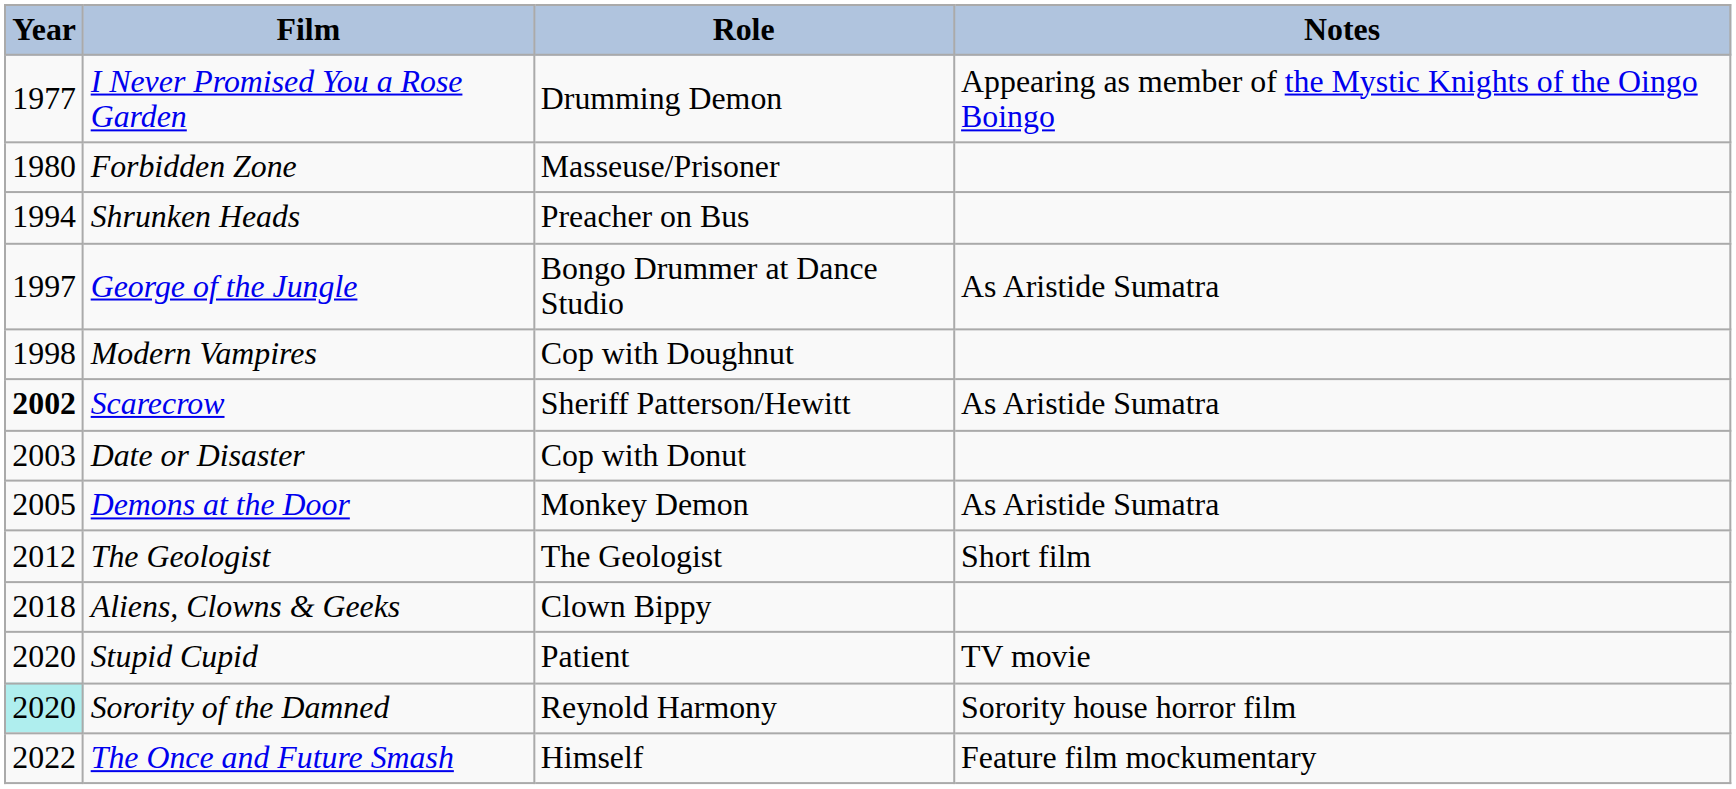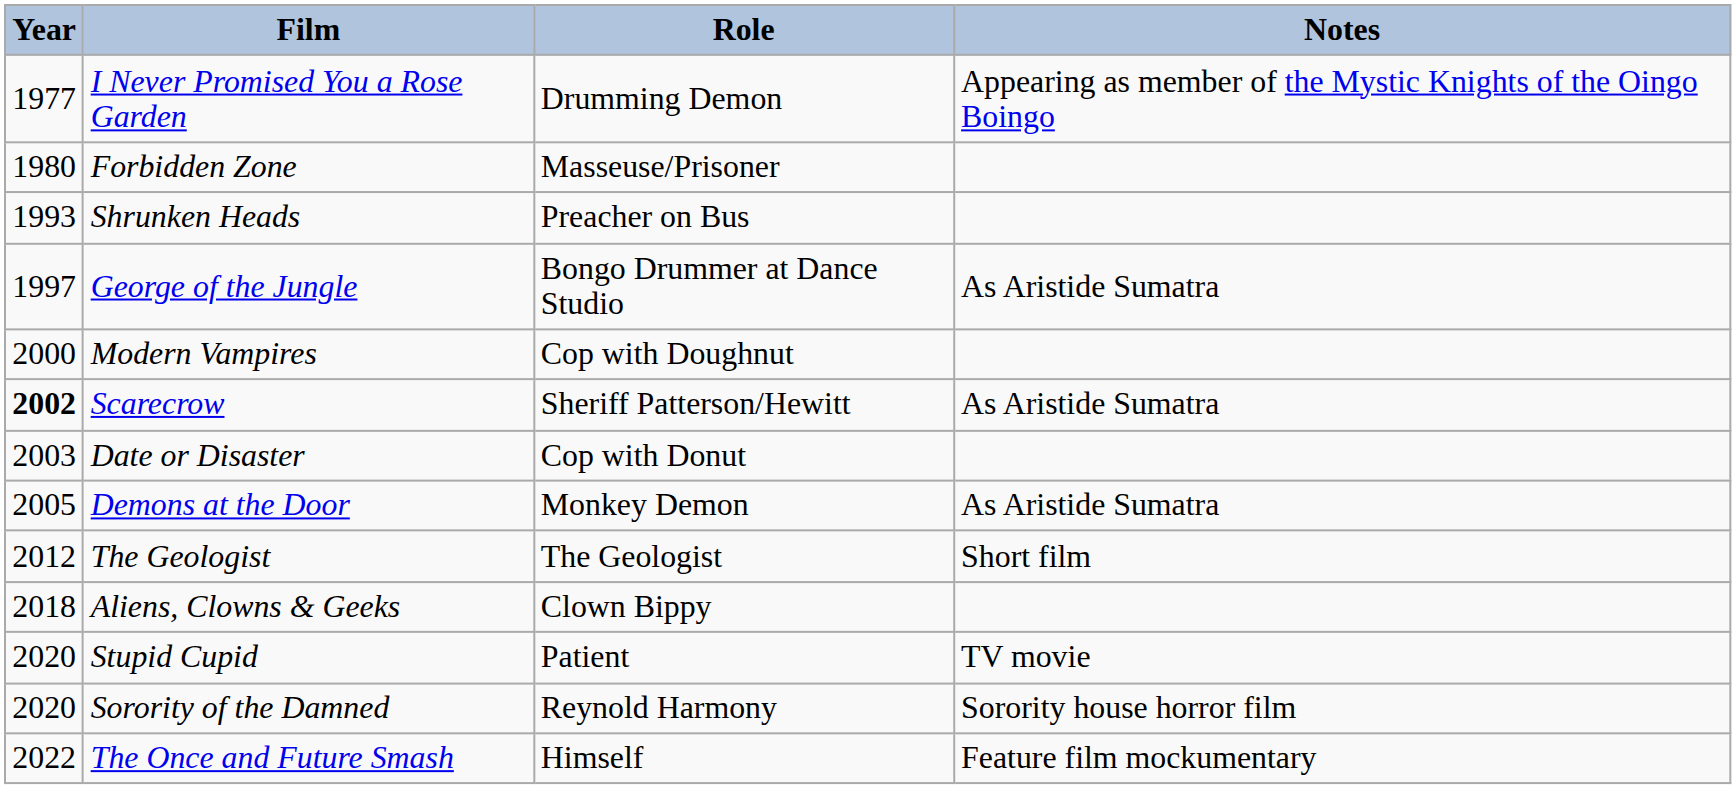Shrunken Heads | Year: 1994 -> 1993
Modern Vampires | Year: 1998 -> 2000
Sorority of the Damned | Year: paleturquoise background -> no background
